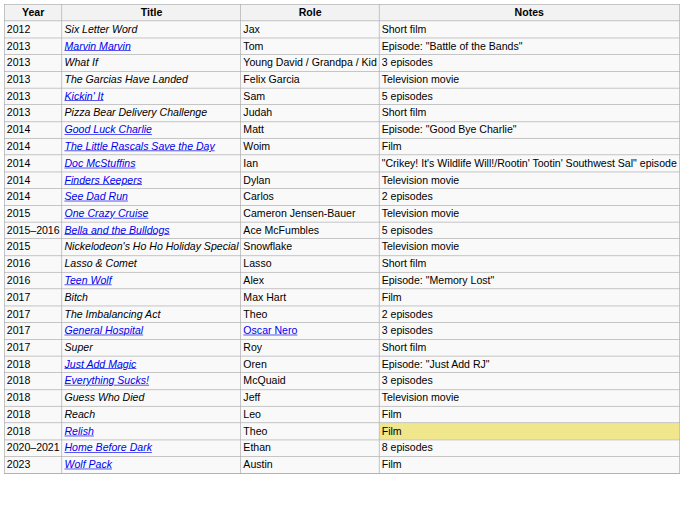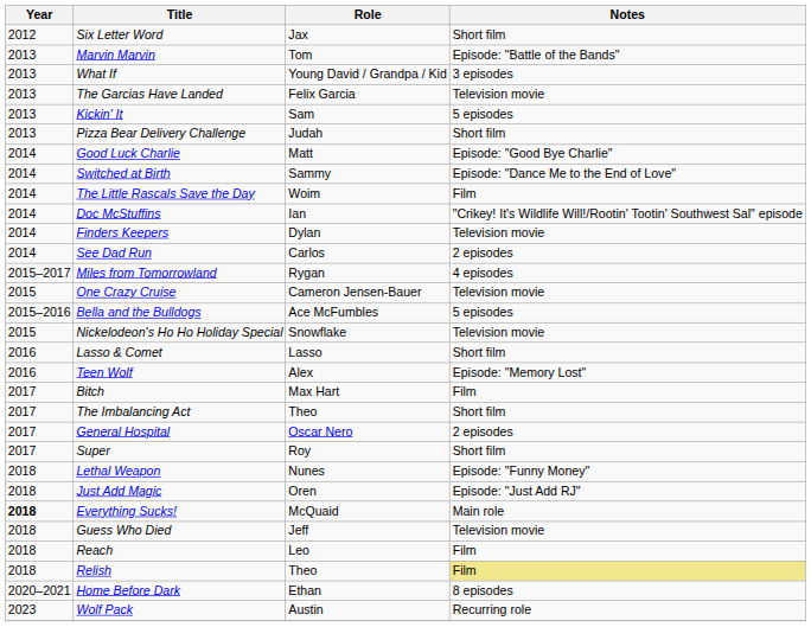+ row: 2014 | Switched at Birth | Sammy | Episode: "Dance Me to the End of Love"
+ row: 2015–2017 | Miles from Tomorrowland | Rygan | 4 episodes
The Imbalancing Act | Notes: 2 episodes -> Short film
General Hospital | Notes: 3 episodes -> 2 episodes
+ row: 2018 | Lethal Weapon | Nunes | Episode: "Funny Money"
Everything Sucks! | Year: normal -> bold
Everything Sucks! | Notes: 3 episodes -> Main role
Wolf Pack | Notes: Film -> Recurring role
